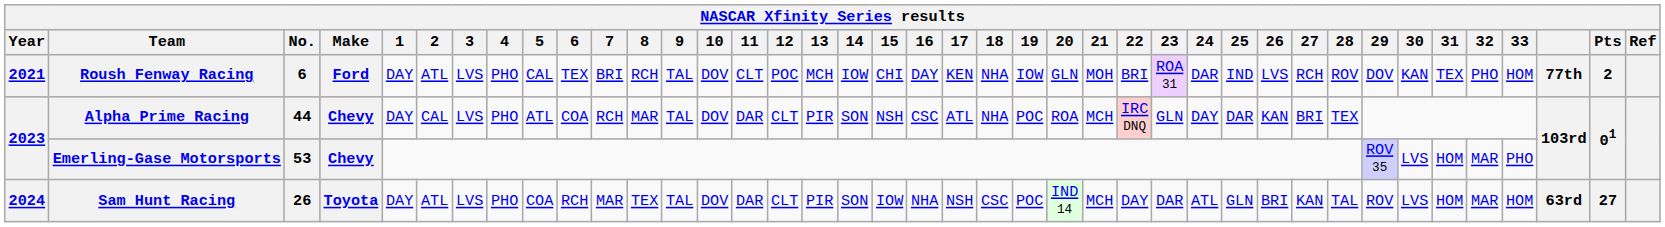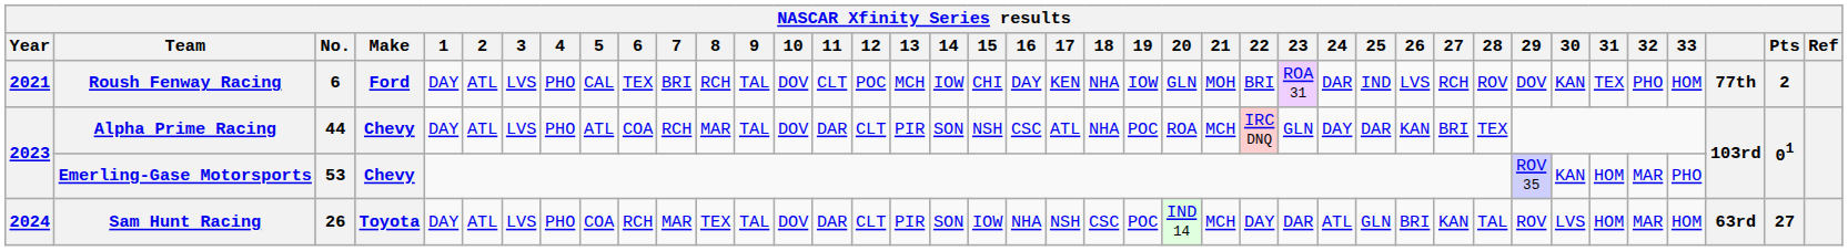Alpha Prime Racing | 2: CAL -> ATL
Emerling-Gase Motorsports | 30: LVS -> KAN
